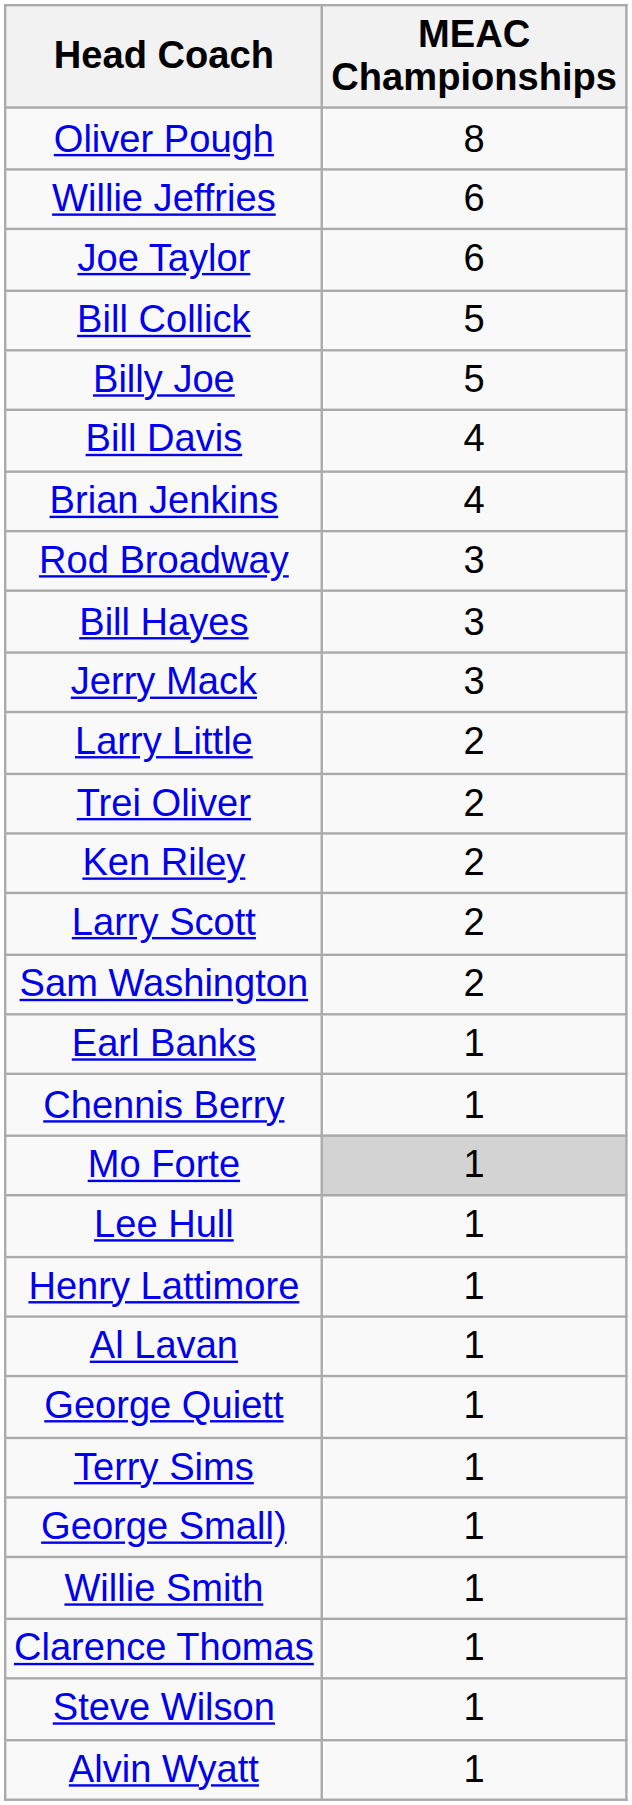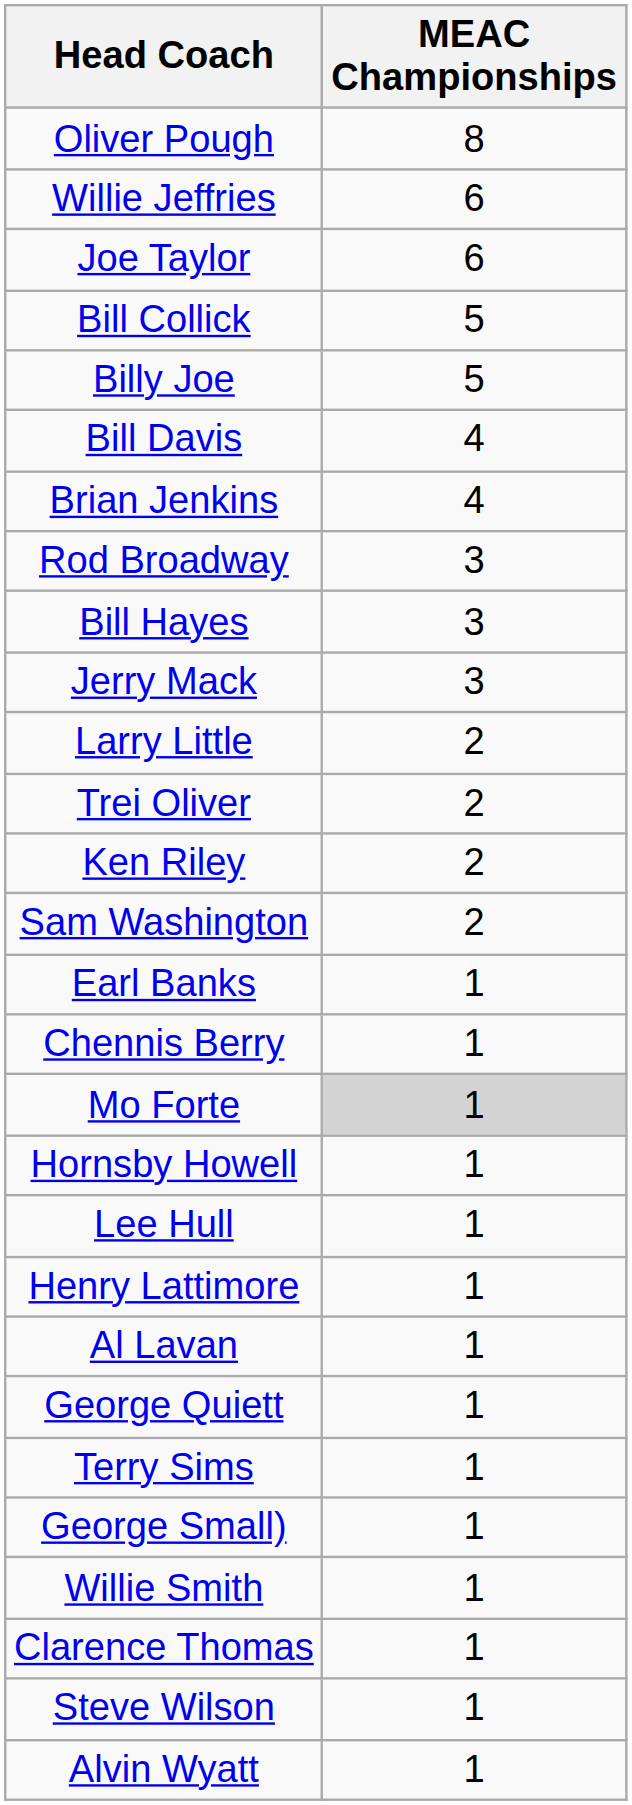- row: Larry Scott | 2
+ row: Hornsby Howell | 1
